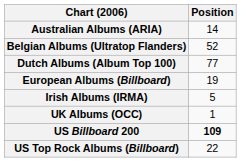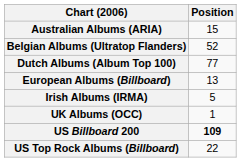Australian Albums (ARIA) | Position: 14 -> 15
European Albums (Billboard) | Position: 19 -> 13
